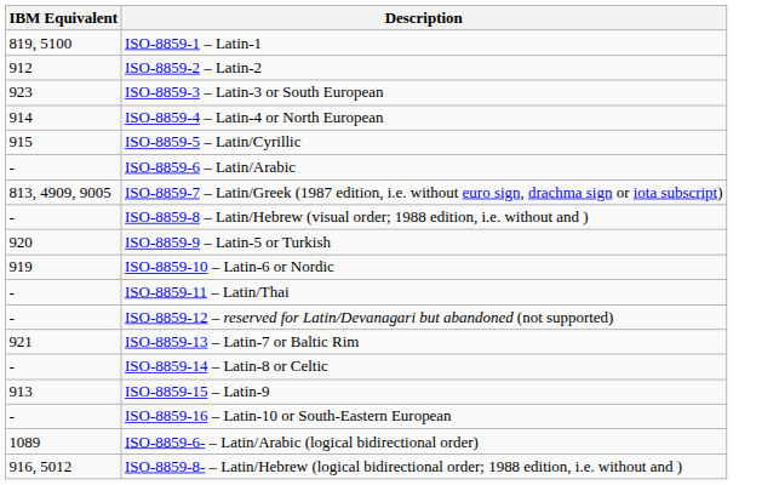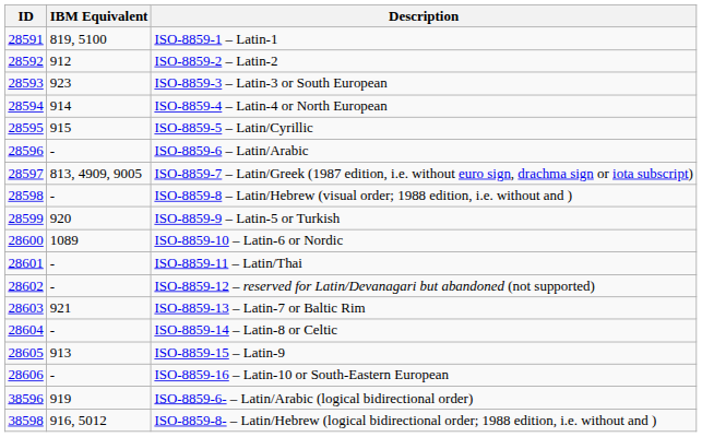+ column: ID | 28591 | 28592 | 28593 | 28594 | 28595 | 28596 | 28597 | 28598 | 28599 | 28600 | 28601 | 28602 | 28603 | 28604 | 28605 | 28606 | 38596 | 38598
ISO-8859-10 – Latin-6 or Nordic | IBM Equivalent: 919 -> 1089
ISO-8859-6- – Latin/Arabic (logical bidirectional order) | IBM Equivalent: 1089 -> 919
